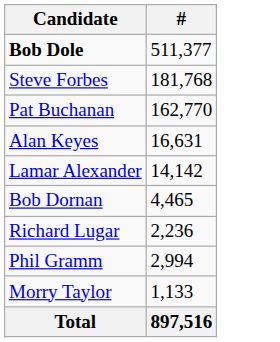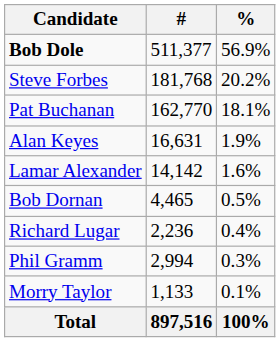+ column: % | 56.9% | 20.2% | 18.1% | 1.9% | 1.6% | 0.5% | 0.4% | 0.3% | 0.1% | 100%
